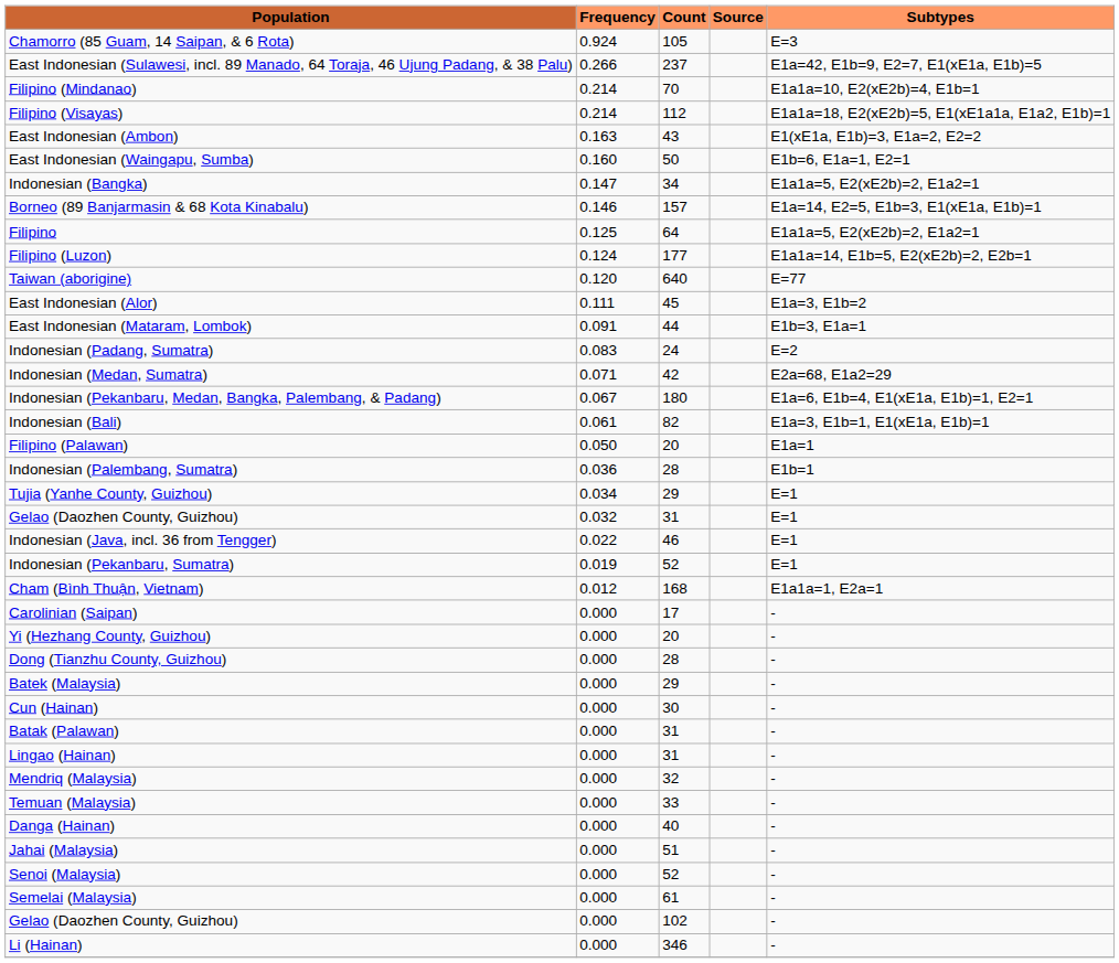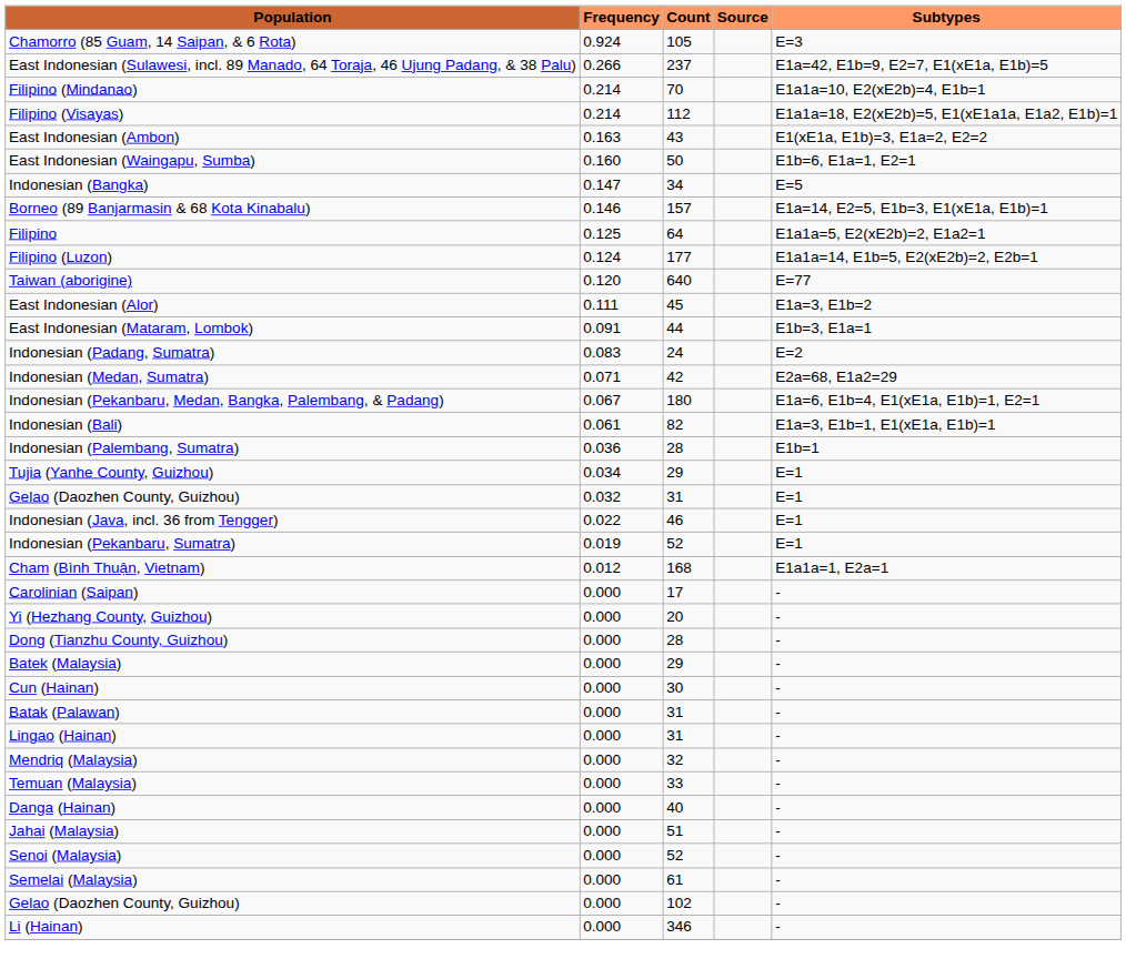Indonesian (Bangka) | Subtypes: E1a1a=5, E2(xE2b)=2, E1a2=1 -> E=5
- row: Filipino (Palawan) | 0.050 | 20 | E1a=1
